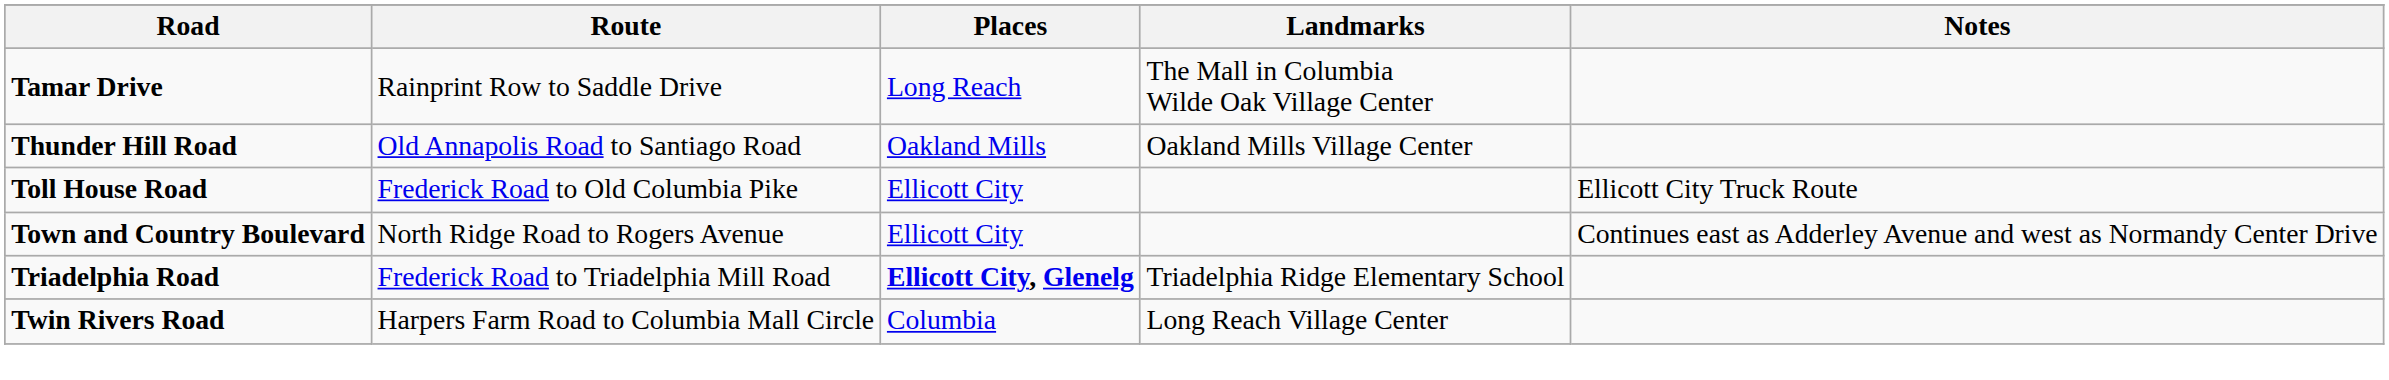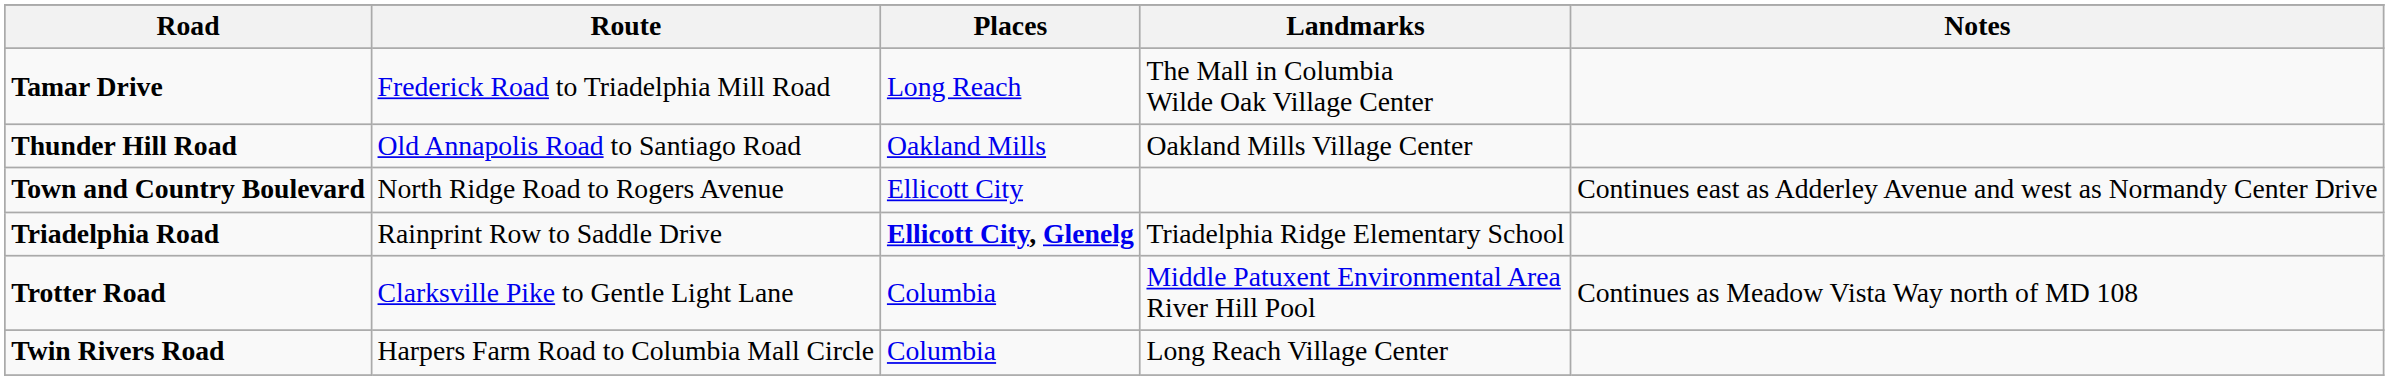Tamar Drive | Route: Rainprint Row to Saddle Drive -> Frederick Road to Triadelphia Mill Road
- row: Toll House Road | Frederick Road to Old Columbia Pike | Ellicott City | Ellicott City Truck Route
Triadelphia Road | Route: Frederick Road to Triadelphia Mill Road -> Rainprint Row to Saddle Drive
+ row: Trotter Road | Clarksville Pike to Gentle Light Lane | Columbia | Middle Patuxent Environmental Area River Hill Pool | Continues as Meadow Vista Way north of MD 108
